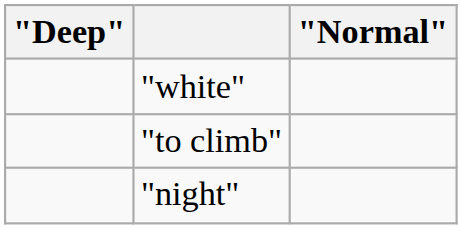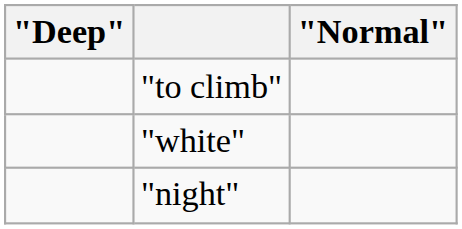rows swapped: "to climb" <-> "white"
